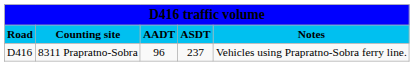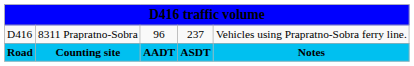rows swapped: Road <-> D416
